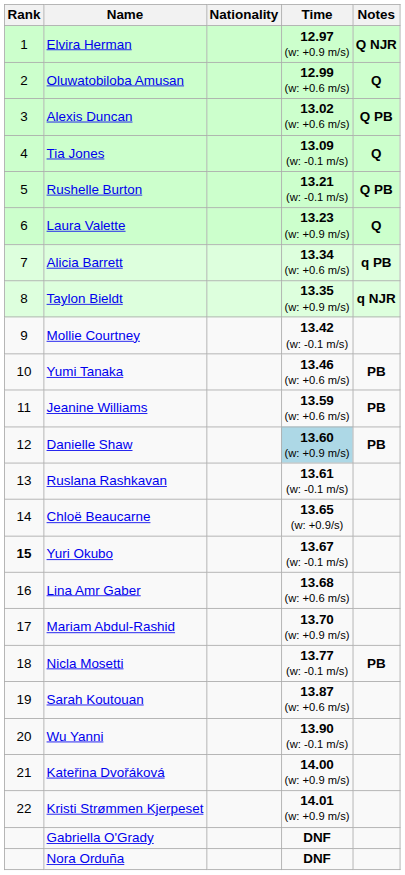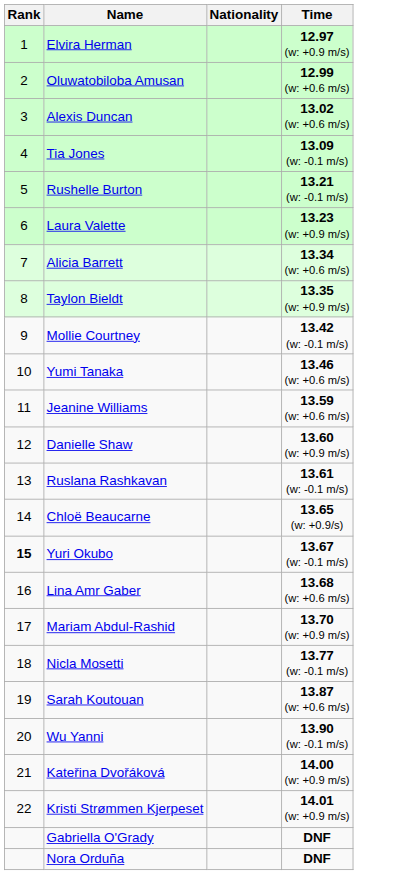- column: Notes | Q NJR | Q | Q PB | Q | Q PB | Q | q PB | q NJR | PB | PB | PB | PB
Danielle Shaw | Time: lightblue background -> no background
